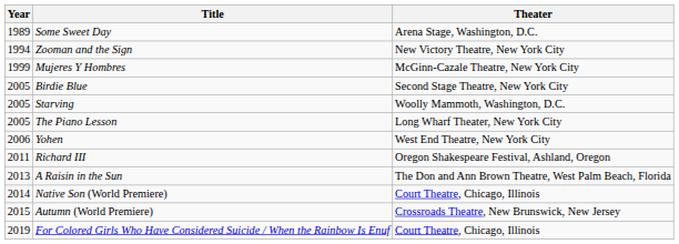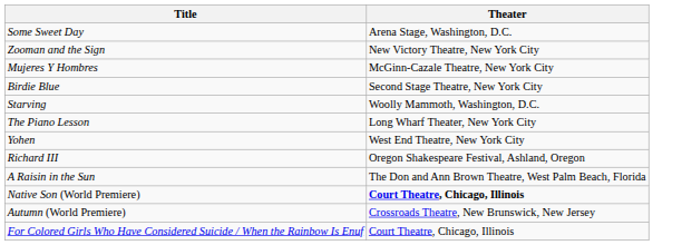- column: Year | 1989 | 1994 | 1999 | 2005 | 2005 | 2005 | 2006 | 2011 | 2013 | 2014 | 2015 | 2019
Native Son (World Premiere) | Theater: normal -> bold
